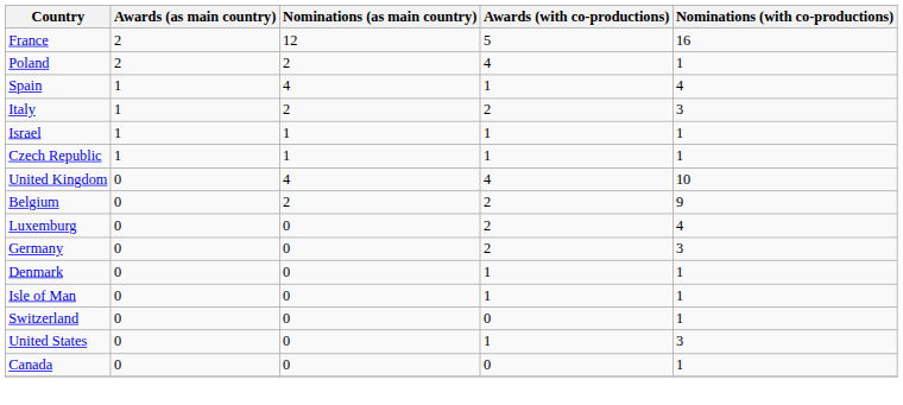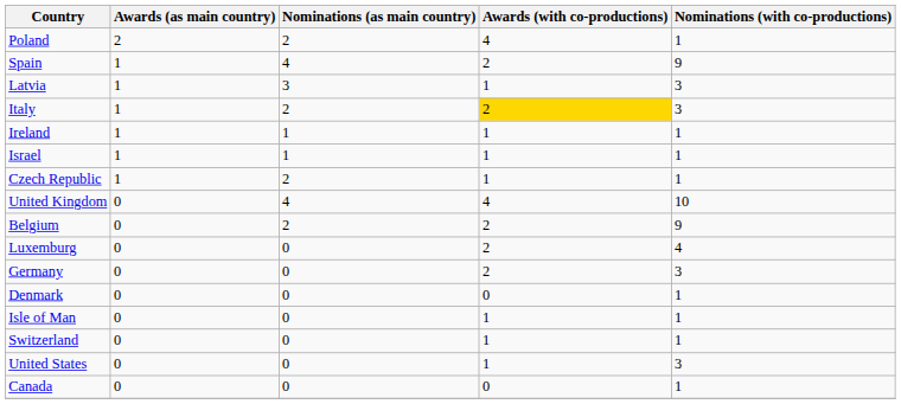- row: France | 2 | 12 | 5 | 16
Spain | Awards (with co-productions): 1 -> 2
Spain | Nominations (with co-productions): 4 -> 9
+ row: Latvia | 1 | 3 | 1 | 3
Italy | Awards (with co-productions): no background -> gold background
+ row: Ireland | 1 | 1 | 1 | 1
Czech Republic | Nominations (as main country): 1 -> 2
Denmark | Awards (with co-productions): 1 -> 0
Switzerland | Awards (with co-productions): 0 -> 1
